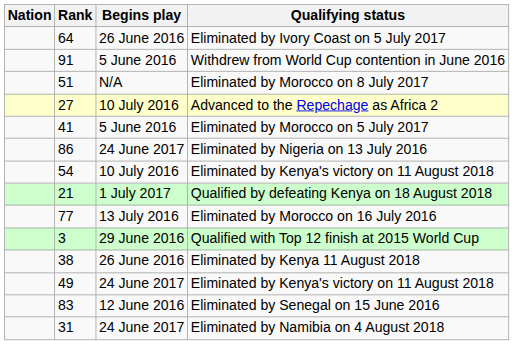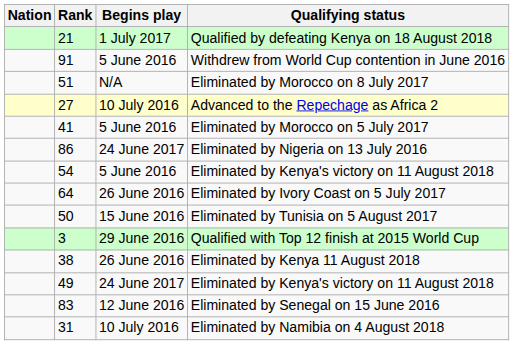rows swapped: Eliminated by Ivory Coast on 5 July 2017 <-> Qualified by defeating Kenya on 18 August 2018
54 / Eliminated by Kenya's victory on 11 August 2018 | Begins play: 10 July 2016 -> 5 June 2016
- row: 77 | 13 July 2016 | Eliminated by Morocco on 16 July 2016
+ row: 50 | 15 June 2016 | Eliminated by Tunisia on 5 August 2017
Eliminated by Namibia on 4 August 2018 | Begins play: 24 June 2017 -> 10 July 2016
